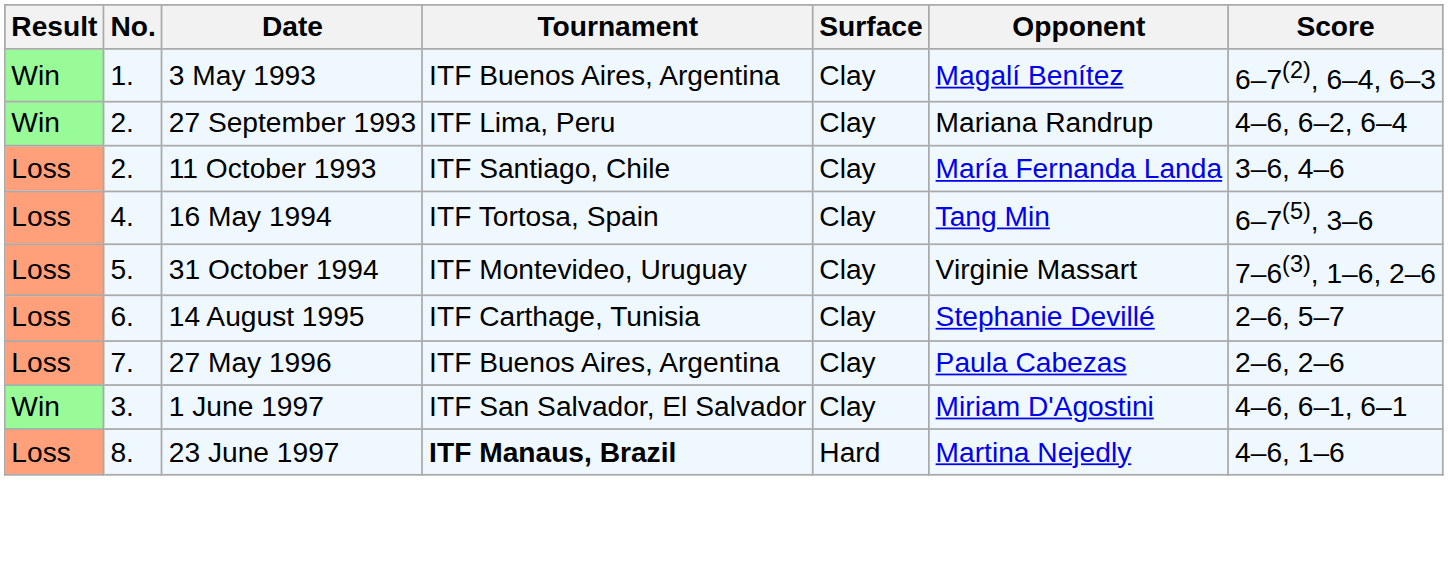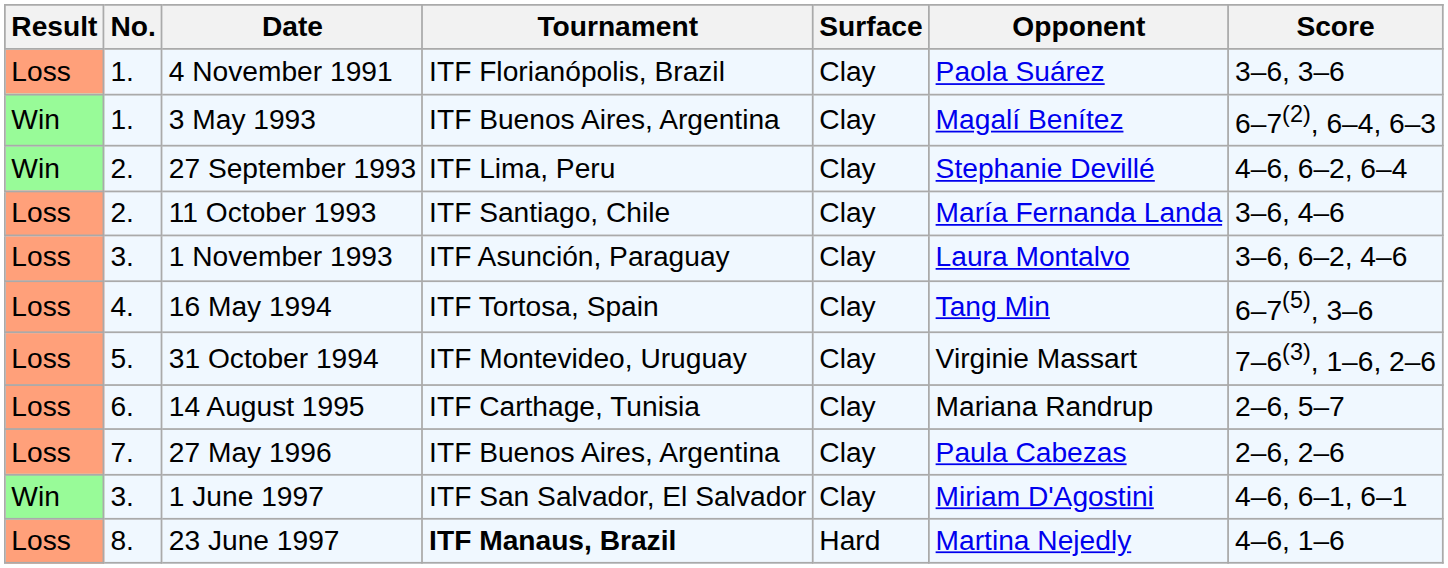+ row: Loss | 1. | 4 November 1991 | ITF Florianópolis, Brazil | Clay | Paola Suárez | 3–6, 3–6
27 September 1993 | Opponent: Mariana Randrup -> Stephanie Devillé
+ row: Loss | 3. | 1 November 1993 | ITF Asunción, Paraguay | Clay | Laura Montalvo | 3–6, 6–2, 4–6
14 August 1995 | Opponent: Stephanie Devillé -> Mariana Randrup
